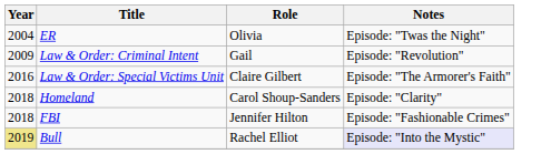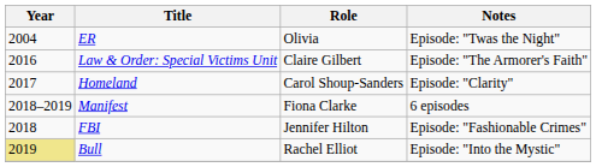- row: 2009 | Law & Order: Criminal Intent | Gail | Episode: "Revolution"
Homeland | Year: 2018 -> 2017
+ row: 2018–2019 | Manifest | Fiona Clarke | 6 episodes
Bull | Notes: lavender background -> no background
